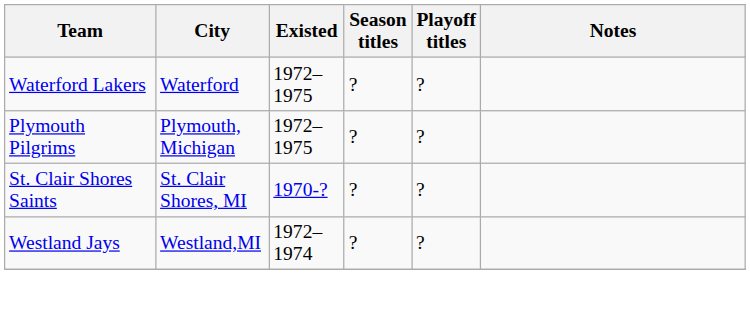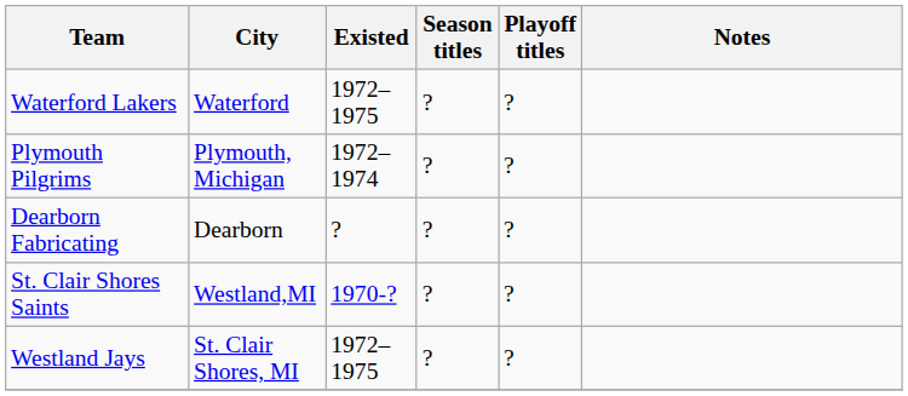Plymouth Pilgrims | Existed: 1972–1975 -> 1972–1974
+ row: Dearborn Fabricating | Dearborn | ? | ? | ?
St. Clair Shores Saints | City: St. Clair Shores, MI -> Westland,MI
Westland Jays | City: Westland,MI -> St. Clair Shores, MI
Westland Jays | Existed: 1972–1974 -> 1972–1975
